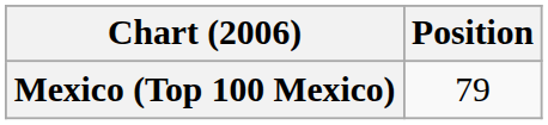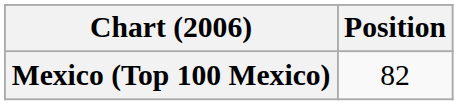Mexico (Top 100 Mexico) | Position: 79 -> 82
